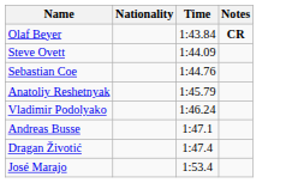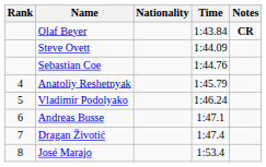+ column: Rank | 4 | 5 | 6 | 7 | 8
